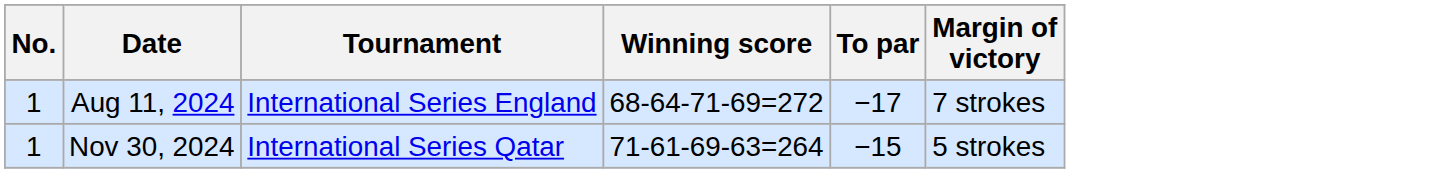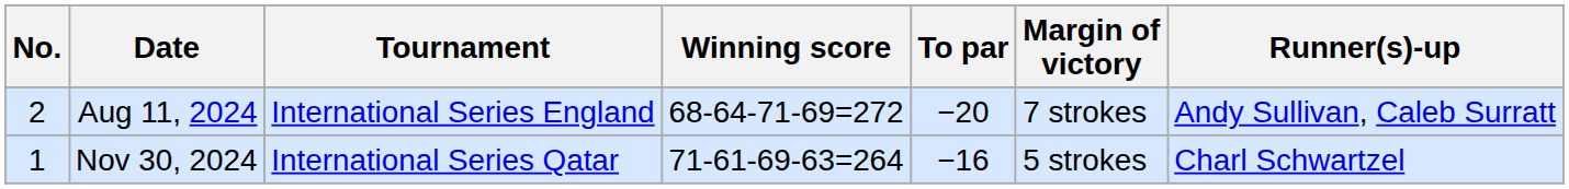+ column: Runner(s)-up | Andy Sullivan, Caleb Surratt | Charl Schwartzel
Aug 11, 2024 | No.: 1 -> 2
Aug 11, 2024 | To par: −17 -> −20
Nov 30, 2024 | To par: −15 -> −16
